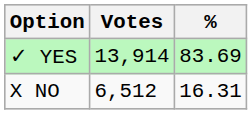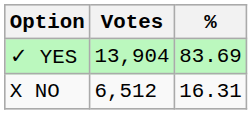✓ YES | Votes: 13,914 -> 13,904
